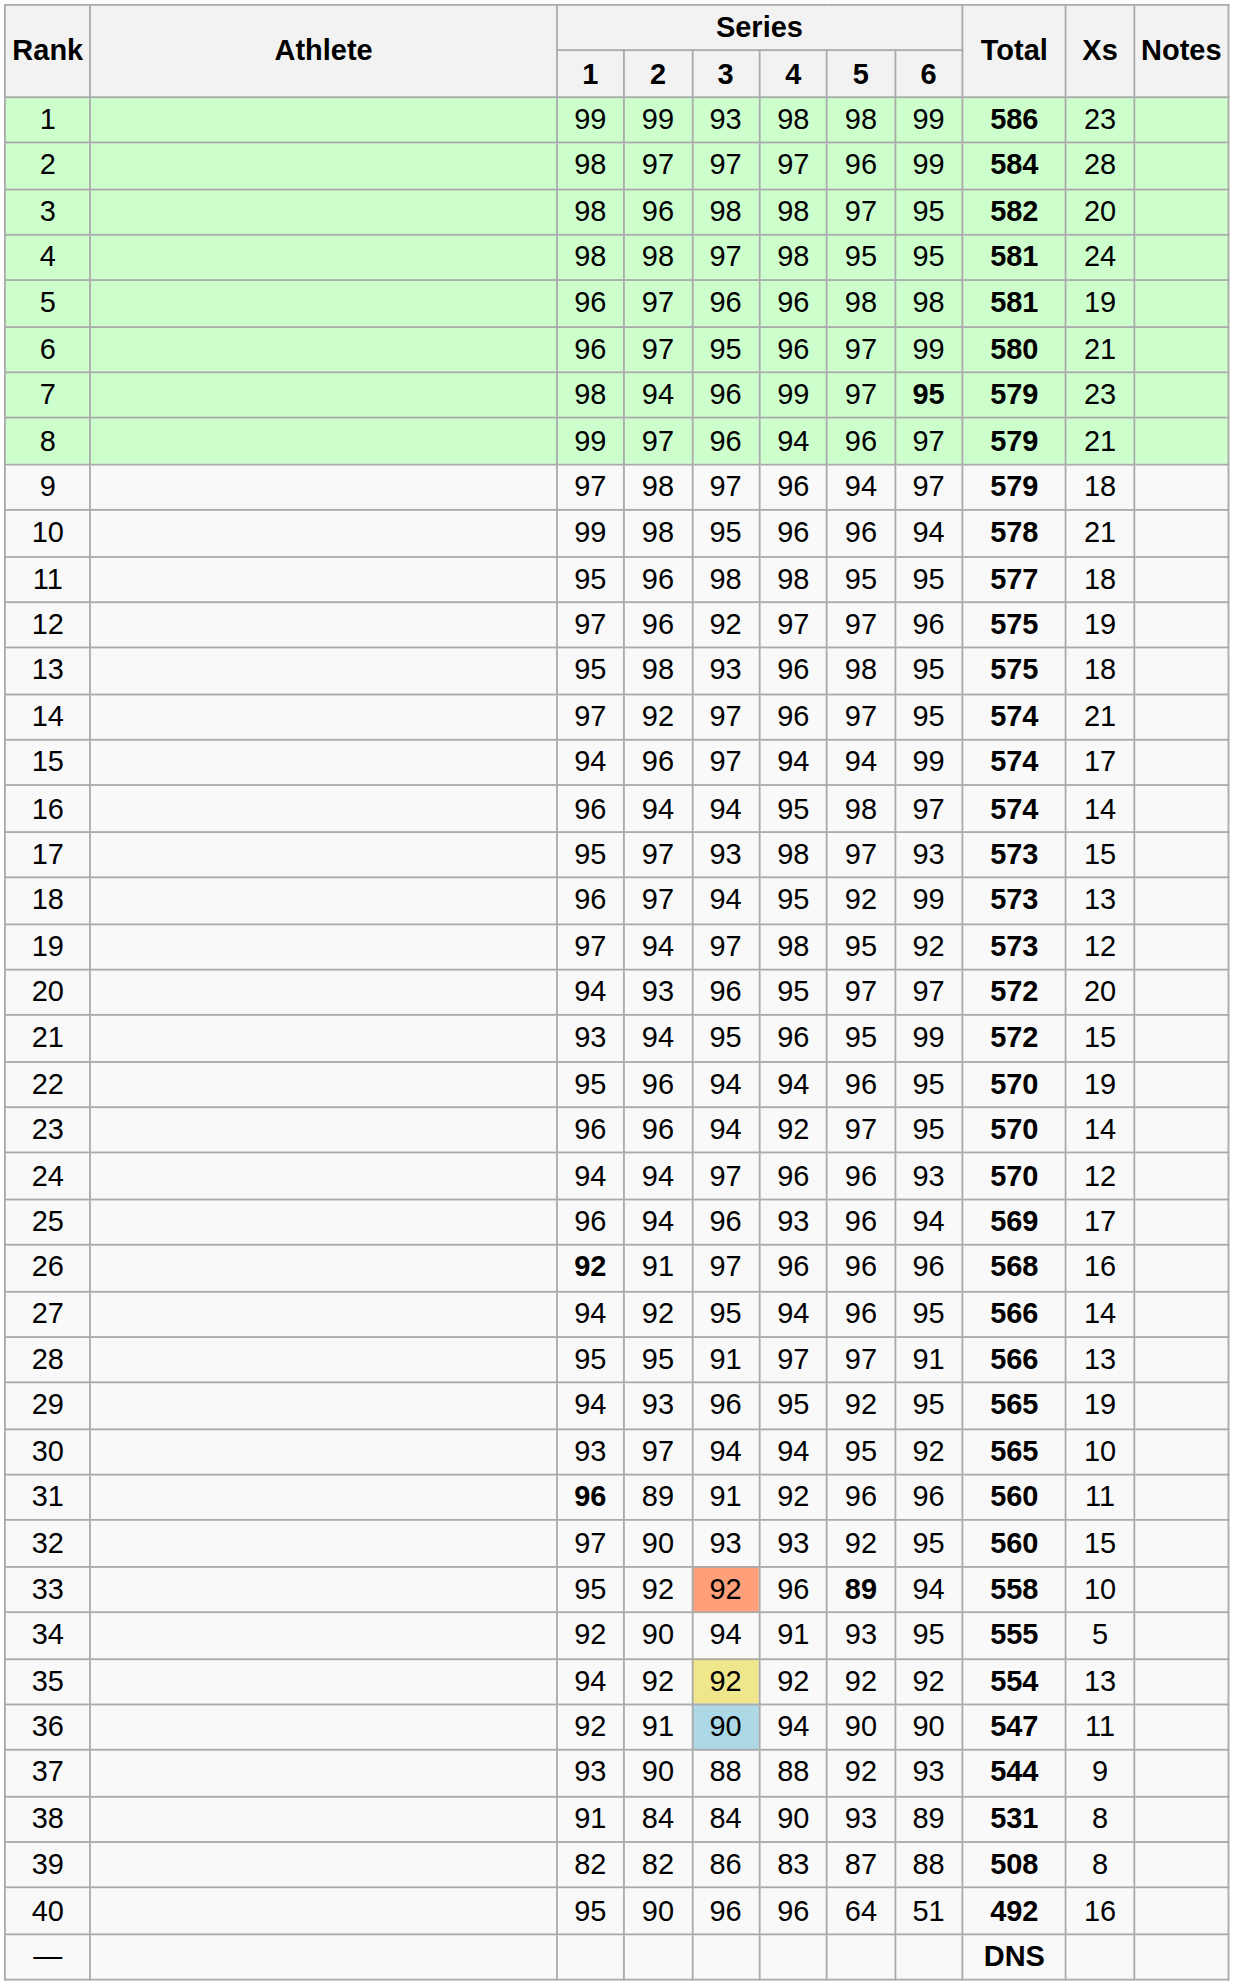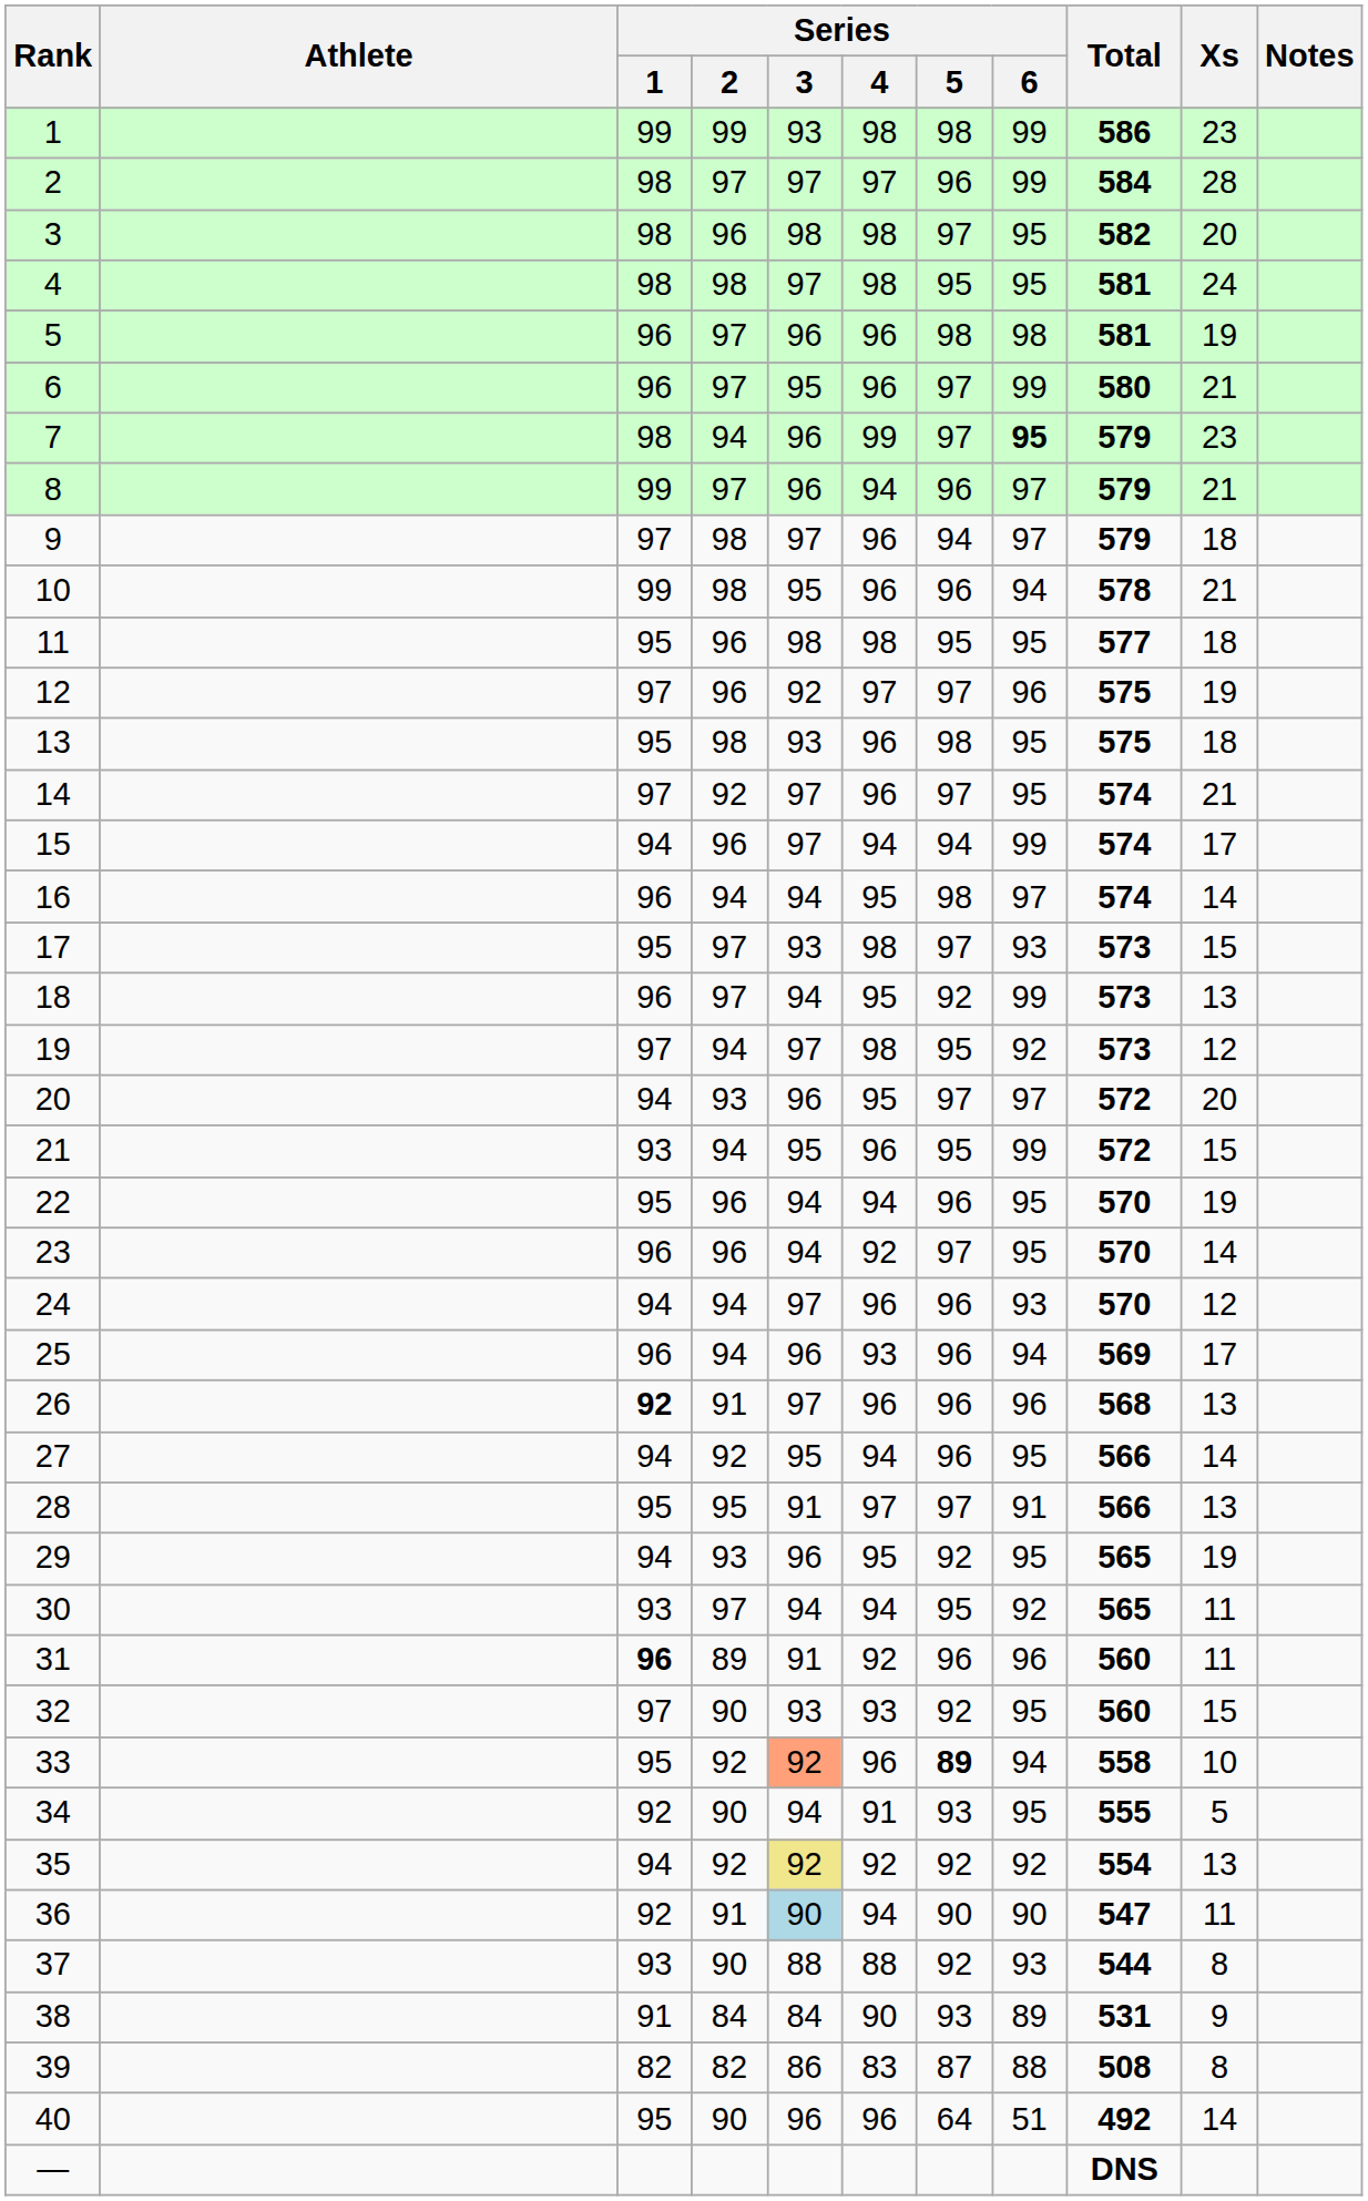26 | Xs: 16 -> 13
30 | Xs: 10 -> 11
37 | Xs: 9 -> 8
38 | Xs: 8 -> 9
40 | Xs: 16 -> 14
